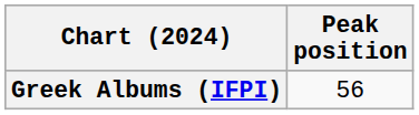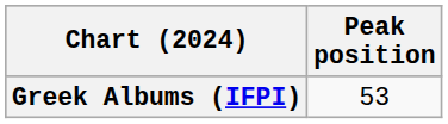Greek Albums (IFPI) | Peak position: 56 -> 53
